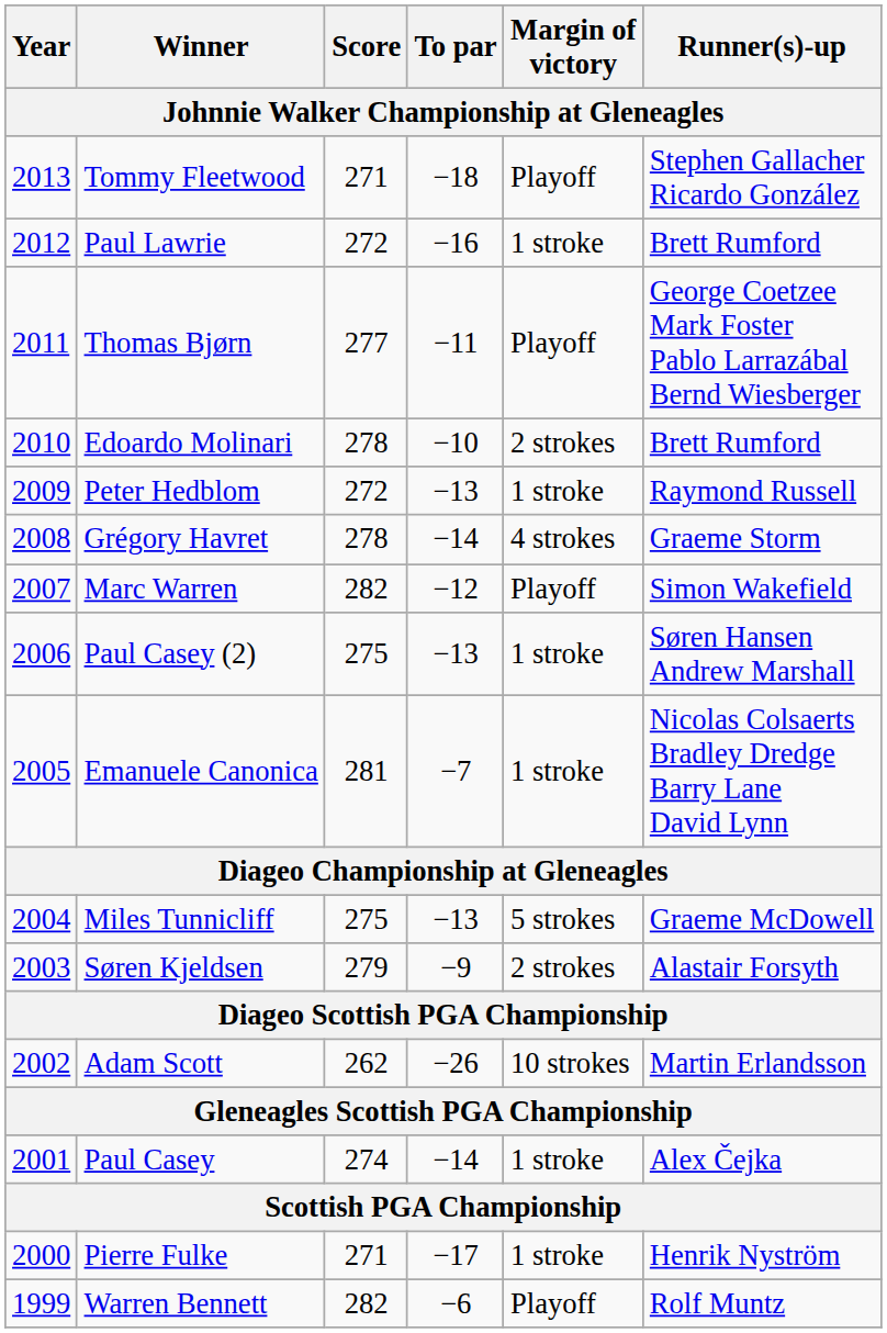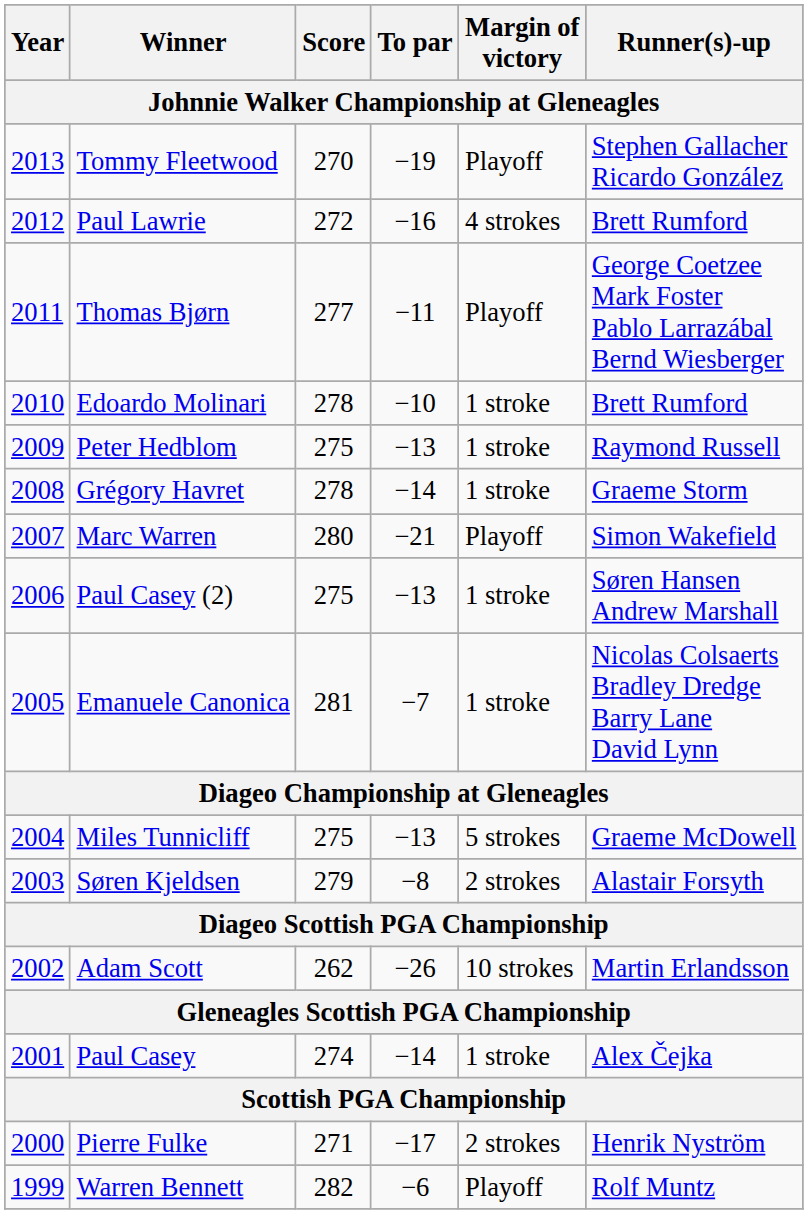Tommy Fleetwood | Score: 271 -> 270
Tommy Fleetwood | To par: −18 -> −19
Paul Lawrie | Margin of victory: 1 stroke -> 4 strokes
Edoardo Molinari | Margin of victory: 2 strokes -> 1 stroke
Peter Hedblom | Score: 272 -> 275
Grégory Havret | Margin of victory: 4 strokes -> 1 stroke
Marc Warren | Score: 282 -> 280
Marc Warren | To par: −12 -> −21
Søren Kjeldsen | To par: −9 -> −8
Pierre Fulke | Margin of victory: 1 stroke -> 2 strokes
